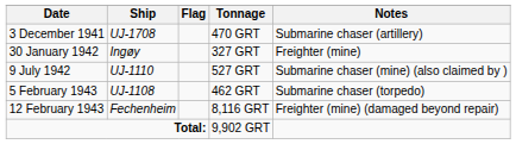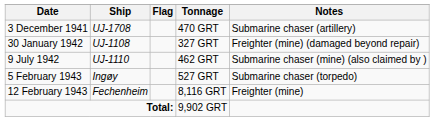30 January 1942 | Ship: Ingøy -> UJ-1108
30 January 1942 | Notes: Freighter (mine) -> Freighter (mine) (damaged beyond repair)
9 July 1942 | Tonnage: 527 GRT -> 462 GRT
5 February 1943 | Ship: UJ-1108 -> Ingøy
5 February 1943 | Tonnage: 462 GRT -> 527 GRT
12 February 1943 | Notes: Freighter (mine) (damaged beyond repair) -> Freighter (mine)
